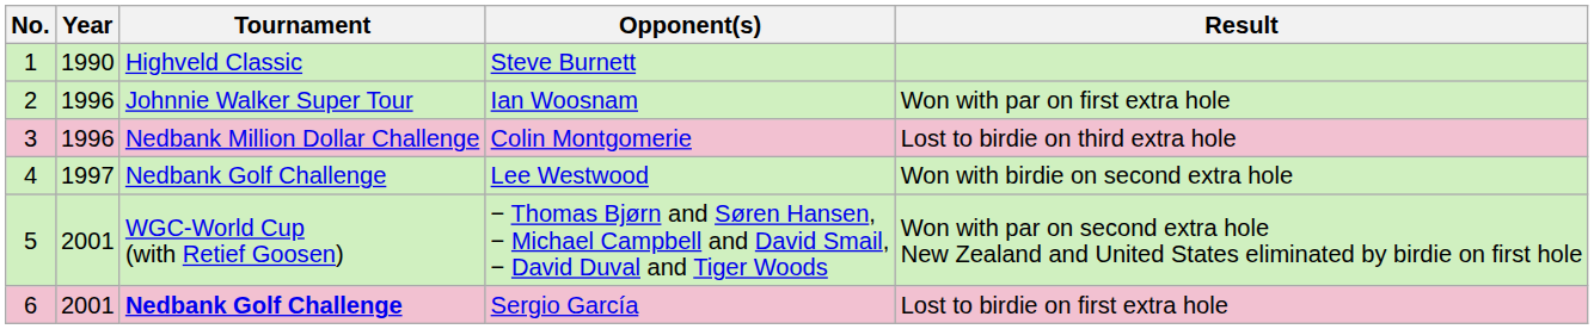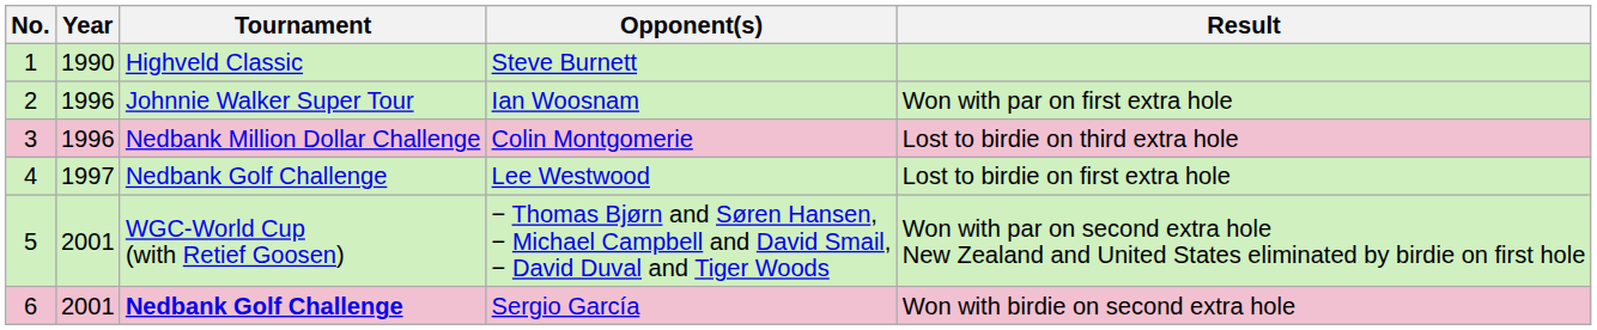Lee Westwood | Result: Won with birdie on second extra hole -> Lost to birdie on first extra hole
Sergio García | Result: Lost to birdie on first extra hole -> Won with birdie on second extra hole
